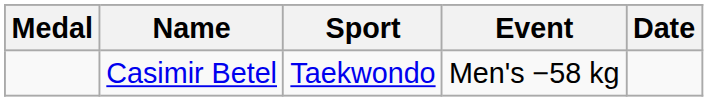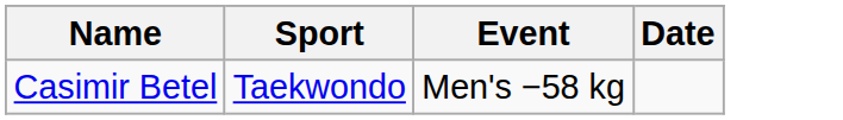- column: Medal
